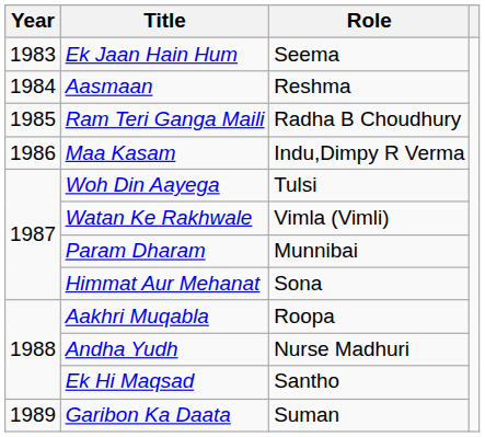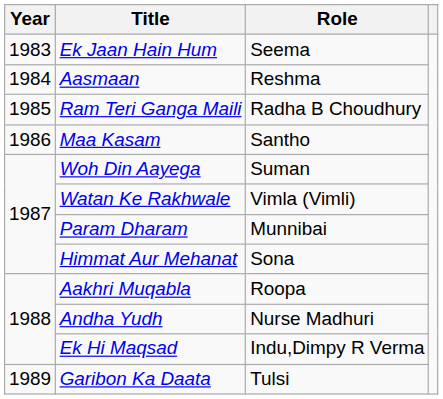Maa Kasam | Role: Indu,Dimpy R Verma -> Santho
Woh Din Aayega | Role: Tulsi -> Suman
Ek Hi Maqsad | Role: Santho -> Indu,Dimpy R Verma
Garibon Ka Daata | Role: Suman -> Tulsi
